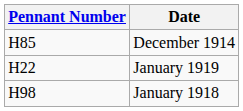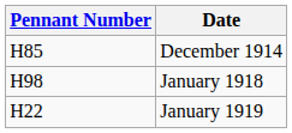rows swapped: January 1918 <-> January 1919
